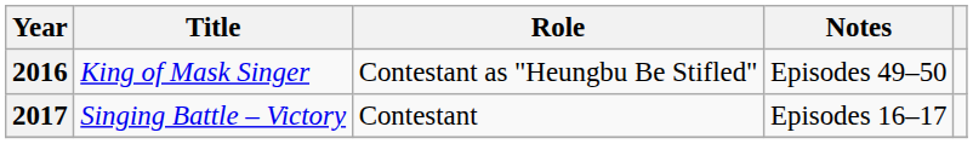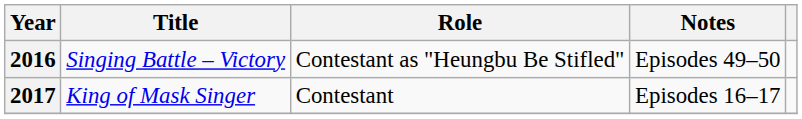2016 | Title: King of Mask Singer -> Singing Battle – Victory
2017 | Title: Singing Battle – Victory -> King of Mask Singer
